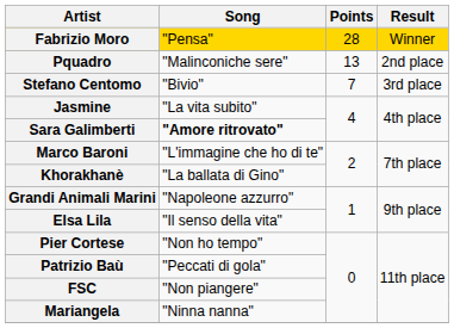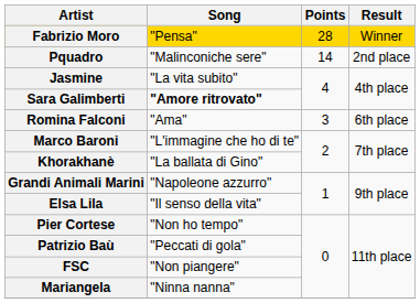Pquadro | Points: 13 -> 14
- row: Stefano Centomo | "Bivio" | 7 | 3rd place
+ row: Romina Falconi | "Ama" | 3 | 6th place
